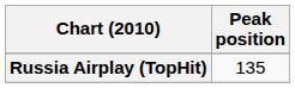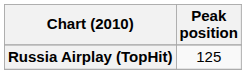Russia Airplay (TopHit) | Peak position: 135 -> 125
